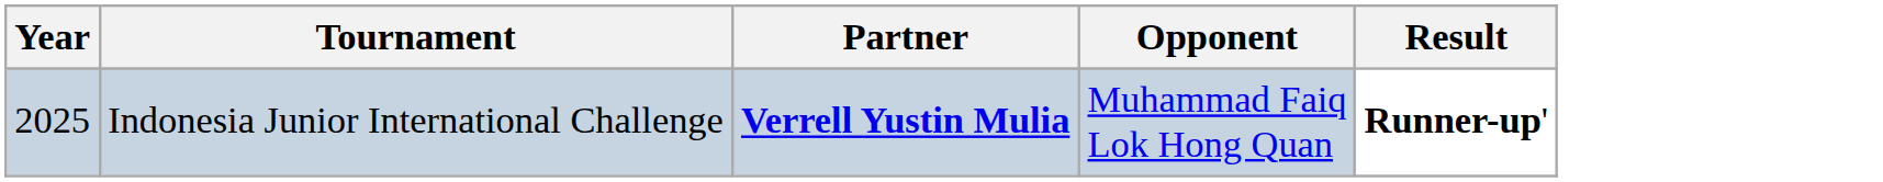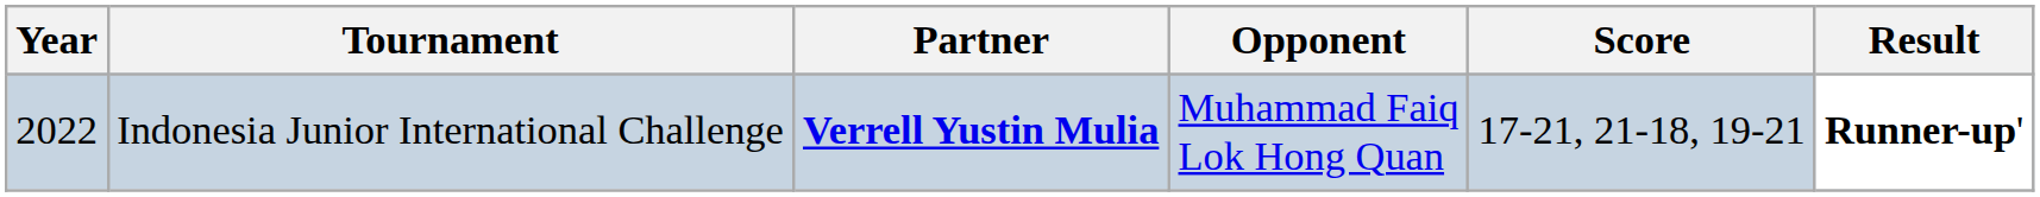+ column: Score | 17-21, 21-18, 19-21
Indonesia Junior International Challenge | Year: 2025 -> 2022
